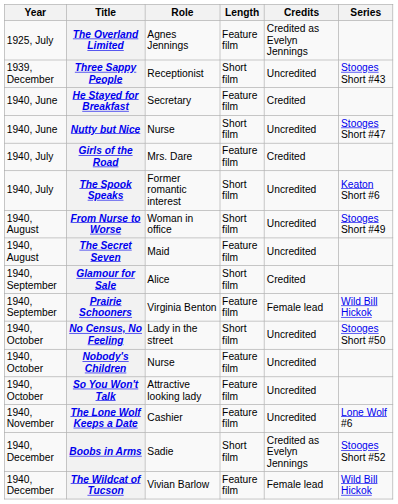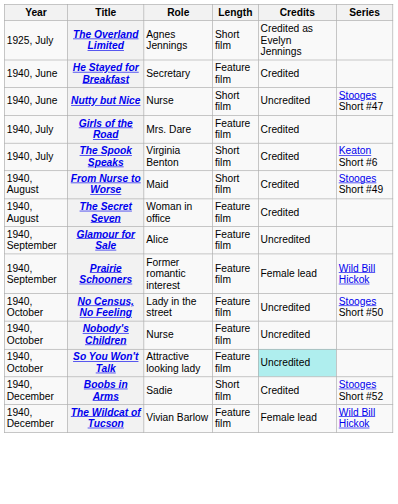The Overland Limited | Length: Feature film -> Short film
- row: 1939, December | Three Sappy People | Receptionist | Short film | Uncredited | Stooges Short #43
The Spook Speaks | Role: Former romantic interest -> Virginia Benton
The Spook Speaks | Credits: Uncredited -> Credited
From Nurse to Worse | Role: Woman in office -> Maid
From Nurse to Worse | Credits: Uncredited -> Credited
The Secret Seven | Role: Maid -> Woman in office
The Secret Seven | Credits: Uncredited -> Credited
Glamour for Sale | Length: Short film -> Feature film
Glamour for Sale | Credits: Credited -> Uncredited
Prairie Schooners | Role: Virginia Benton -> Former romantic interest
No Census, No Feeling | Length: Short film -> Feature film
So You Won't Talk | Credits: no background -> paleturquoise background
- row: 1940, November | The Lone Wolf Keeps a Date | Cashier | Feature film | Uncredited | Lone Wolf #6
Boobs in Arms | Credits: Credited as Evelyn Jennings -> Credited
